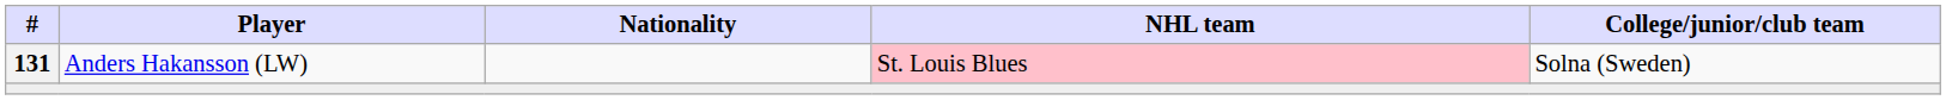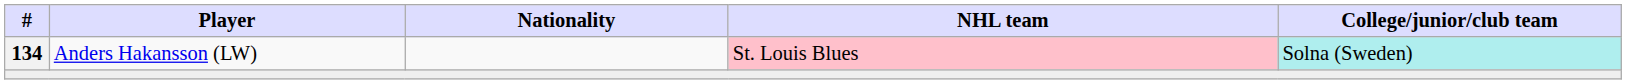Anders Hakansson (LW) | #: 131 -> 134
Anders Hakansson (LW) | College/junior/club team: no background -> paleturquoise background
